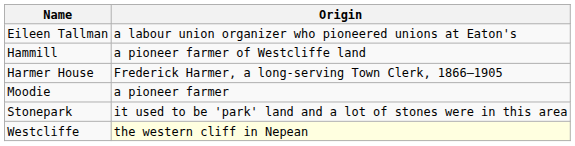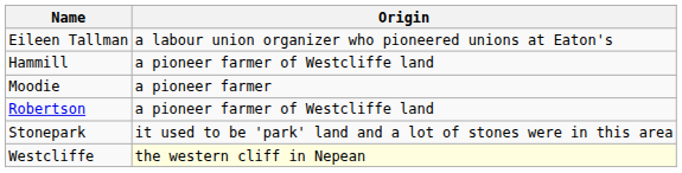- row: Harmer House | Frederick Harmer, a long-serving Town Clerk, 1866–1905
+ row: Robertson | a pioneer farmer of Westcliffe land
